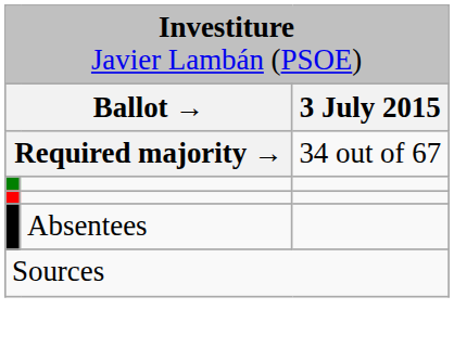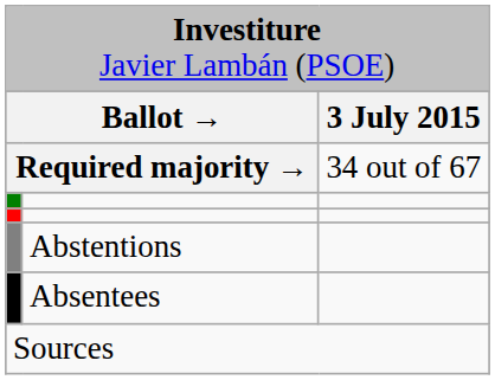+ row: Abstentions
